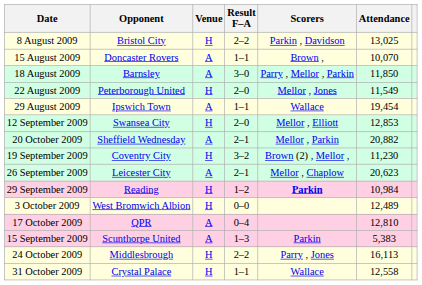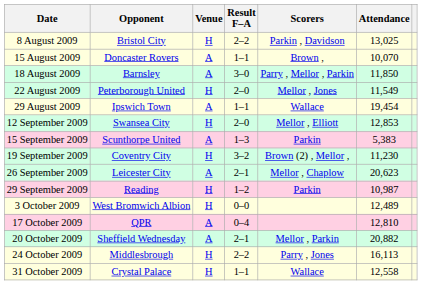rows swapped: 15 September 2009 <-> 20 October 2009
29 September 2009 | Scorers: bold -> normal
29 September 2009 | Attendance: 10,984 -> 10,987
